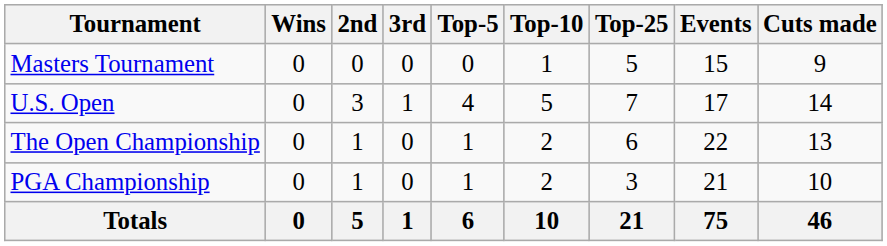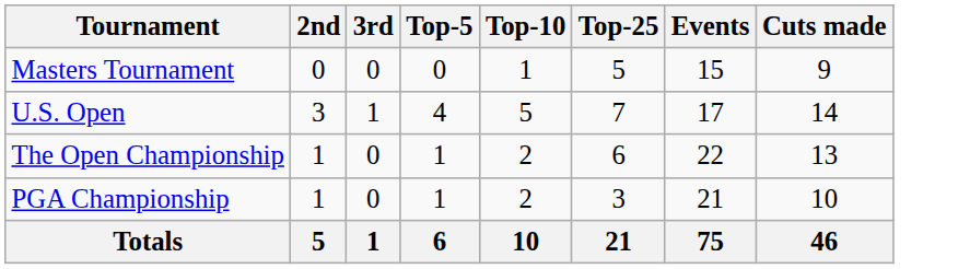- column: Wins | 0 | 0 | 0 | 0 | 0
